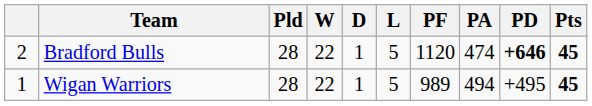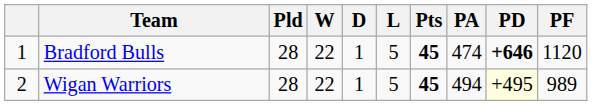columns swapped: PF <-> Pts
Bradford Bulls | column 1: 2 -> 1
Wigan Warriors | column 1: 1 -> 2
Wigan Warriors | PD: no background -> lightyellow background
